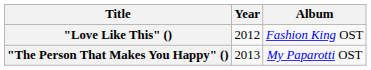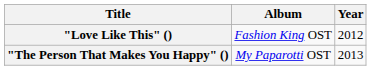columns swapped: Year <-> Album
